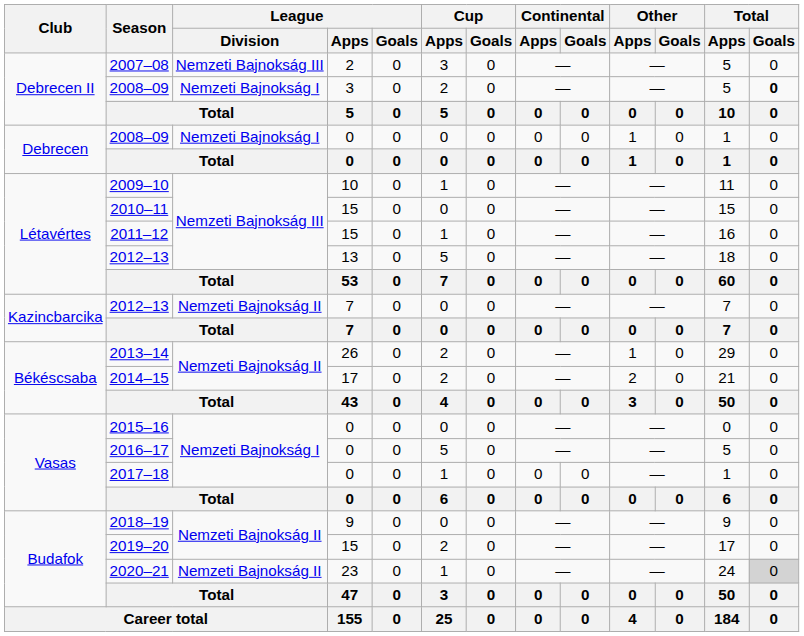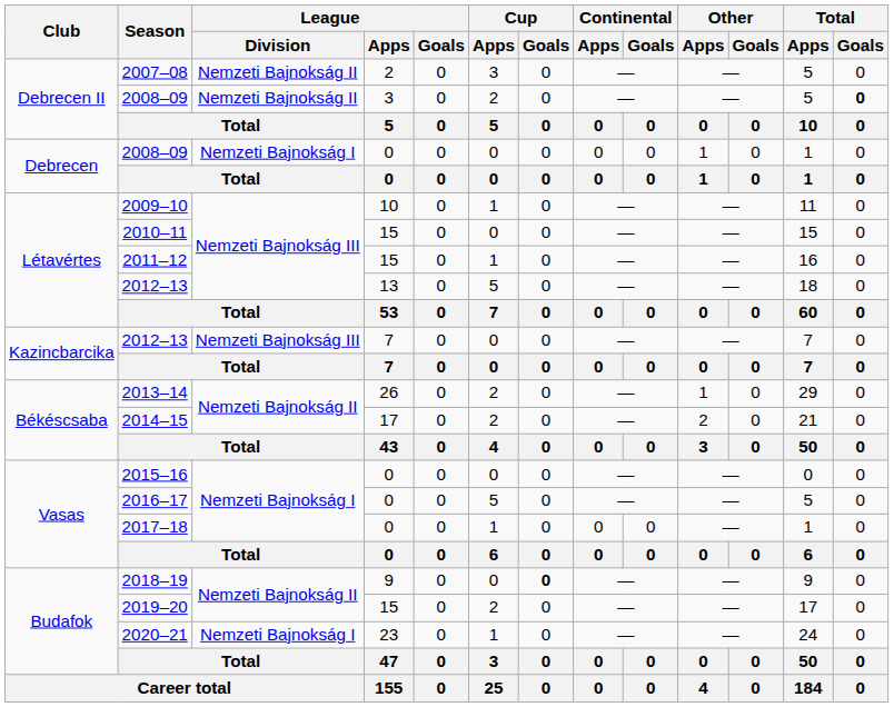2007–08 | League / Division: Nemzeti Bajnokság III -> Nemzeti Bajnokság II
2008–09 / 3 | League / Division: Nemzeti Bajnokság I -> Nemzeti Bajnokság II
2012–13 / 7 | League / Division: Nemzeti Bajnokság II -> Nemzeti Bajnokság III
2018–19 | Cup / Goals: normal -> bold
2020–21 | League / Division: Nemzeti Bajnokság II -> Nemzeti Bajnokság I
2020–21 | Total / Goals: lightgrey background -> no background
